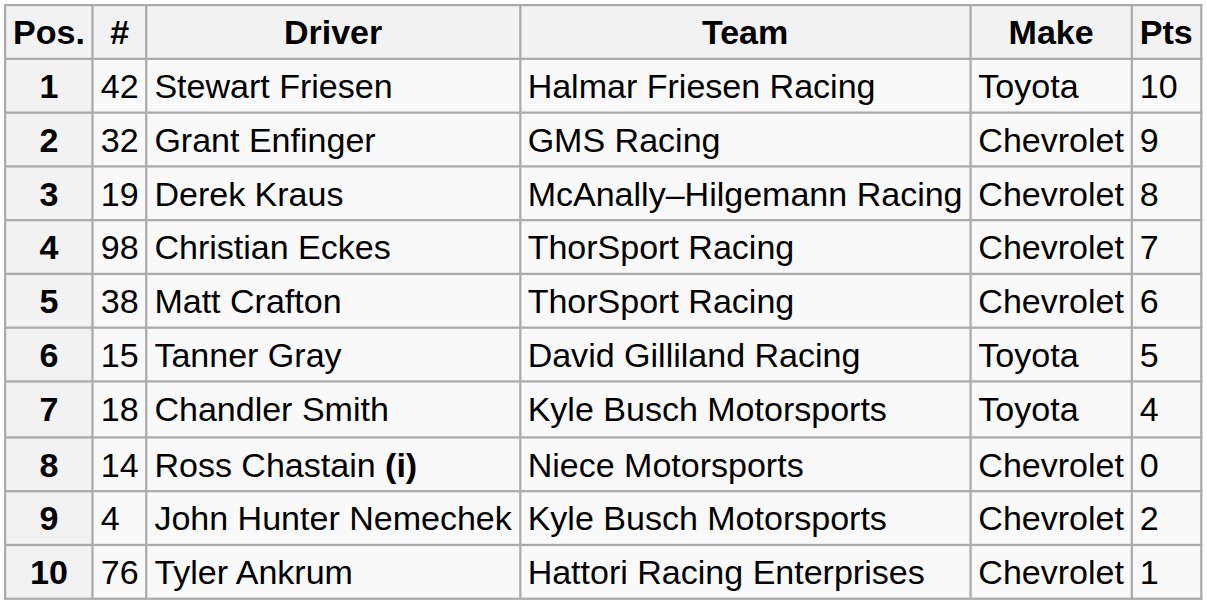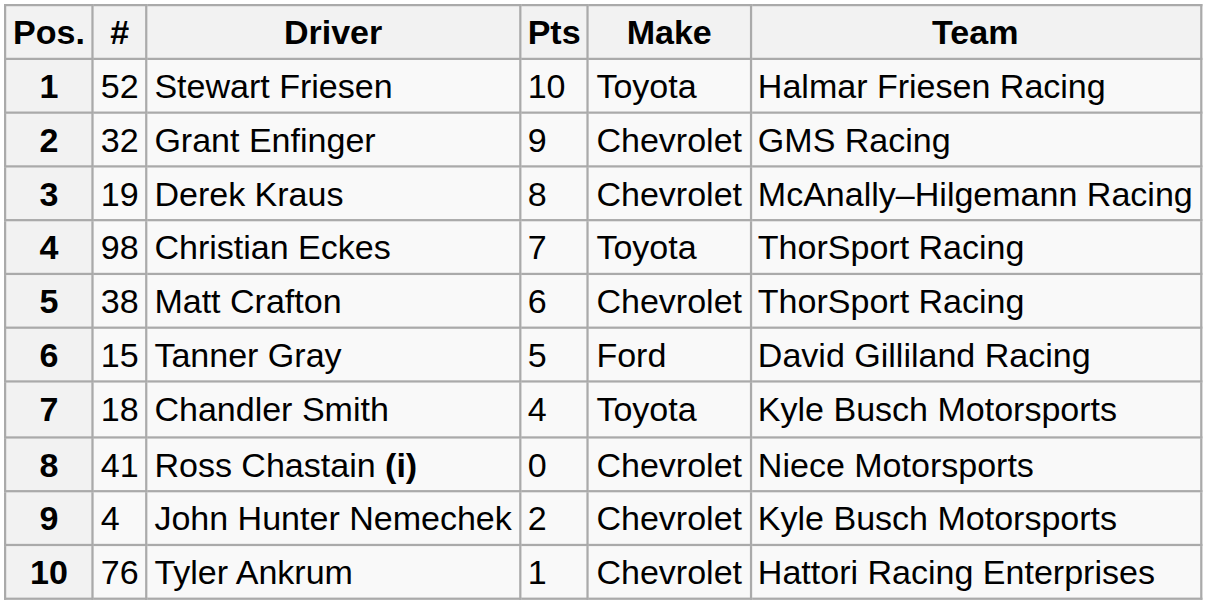columns swapped: Team <-> Pts
Stewart Friesen | #: 42 -> 52
Christian Eckes | Make: Chevrolet -> Toyota
Tanner Gray | Make: Toyota -> Ford
Ross Chastain (i) | #: 14 -> 41
